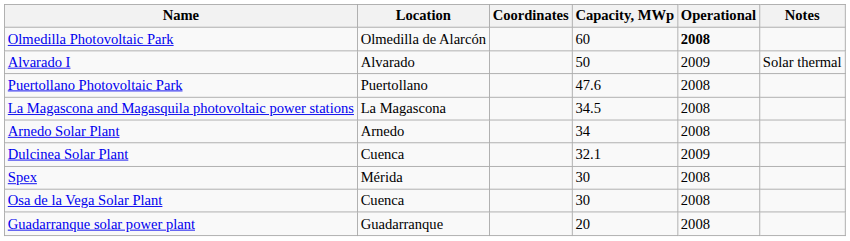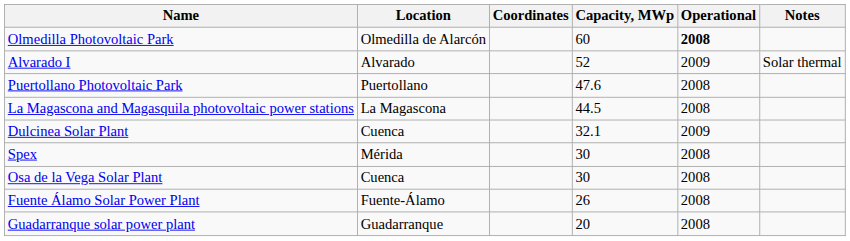Alvarado I | Capacity, MWp: 50 -> 52
La Magascona and Magasquila photovoltaic power stations | Capacity, MWp: 34.5 -> 44.5
- row: Arnedo Solar Plant | Arnedo | 34 | 2008
+ row: Fuente Álamo Solar Power Plant | Fuente-Álamo | 26 | 2008
